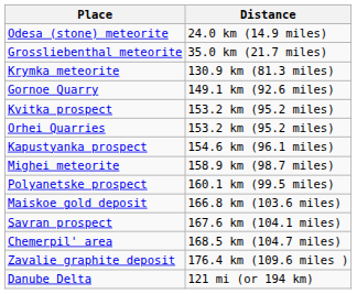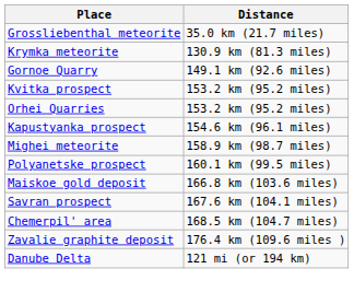- row: Odesa (stone) meteorite | 24.0 km (14.9 miles)
